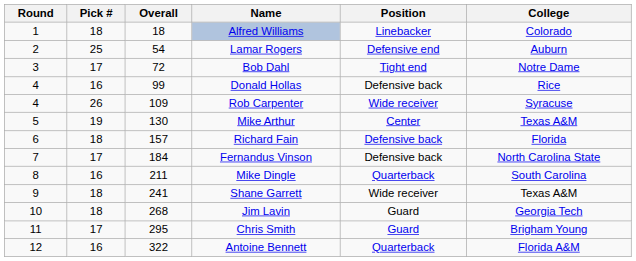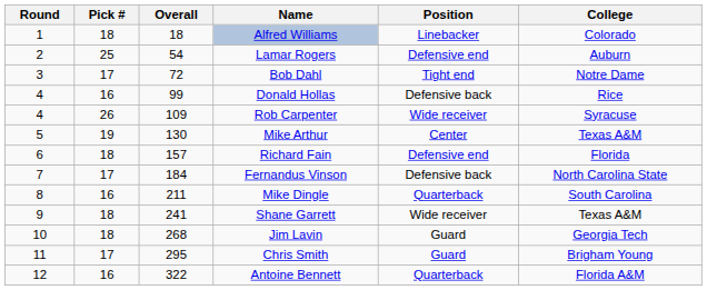Richard Fain | Position: Defensive back -> Defensive end
